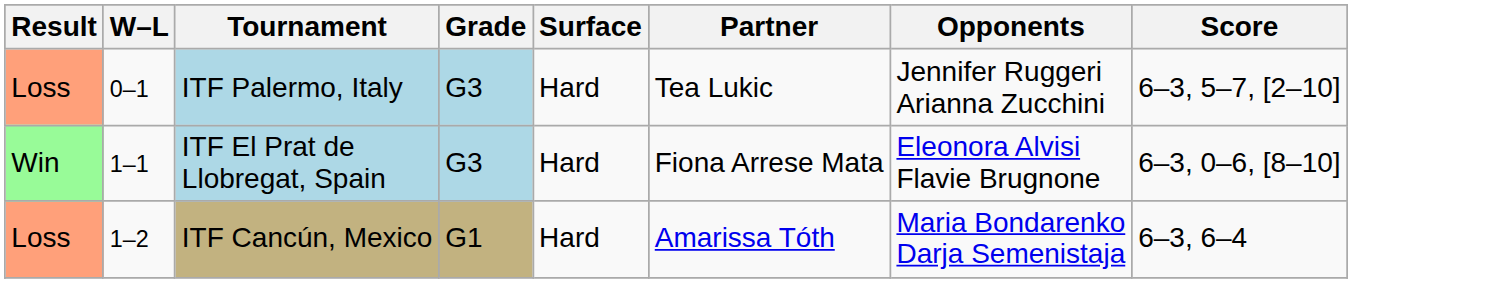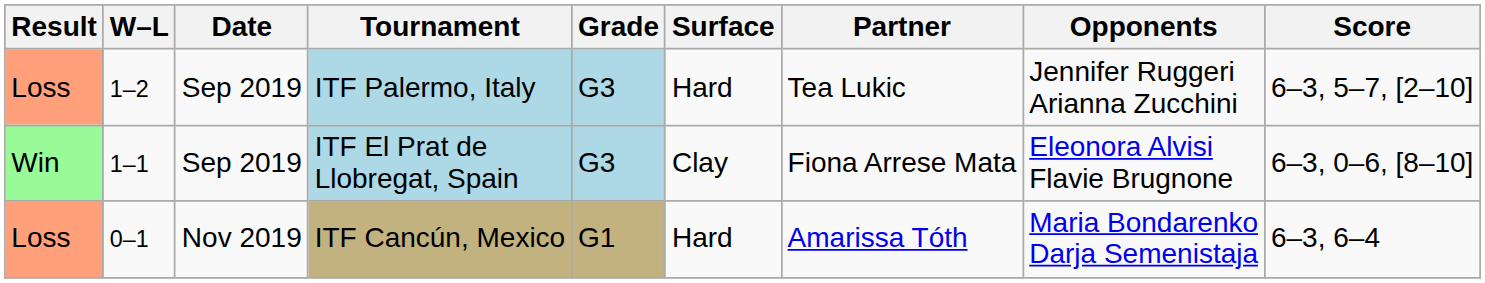+ column: Date | Sep 2019 | Sep 2019 | Nov 2019
ITF Palermo, Italy | W–L: 0–1 -> 1–2
ITF El Prat de Llobregat, Spain | Surface: Hard -> Clay
ITF Cancún, Mexico | W–L: 1–2 -> 0–1
